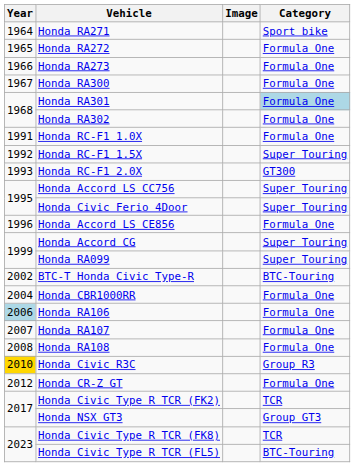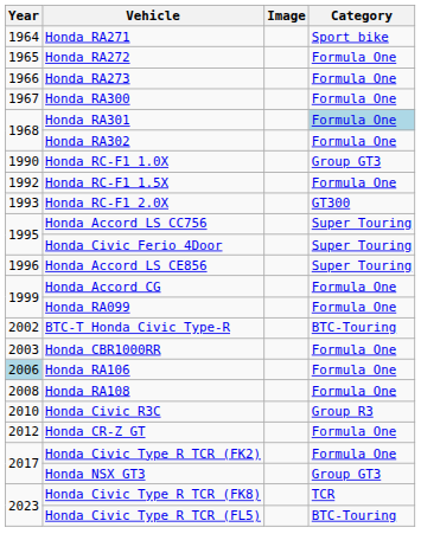Honda RC-F1 1.0X | Year: 1991 -> 1990
Honda RC-F1 1.0X | Category: Formula One -> Group GT3
Honda RC-F1 1.5X | Category: Super Touring -> Formula One
Honda Accord LS CE856 | Category: Formula One -> Super Touring
Honda Accord CG | Category: Super Touring -> Formula One
Honda RA099 | Category: Super Touring -> Formula One
Honda CBR1000RR | Year: 2004 -> 2003
- row: 2007 | Honda RA107 | Formula One
Honda Civic R3C | Year: gold background -> no background
Honda Civic Type R TCR (FK2) | Category: TCR -> Formula One
